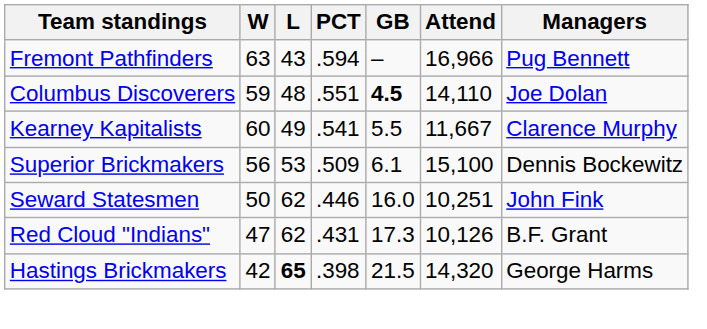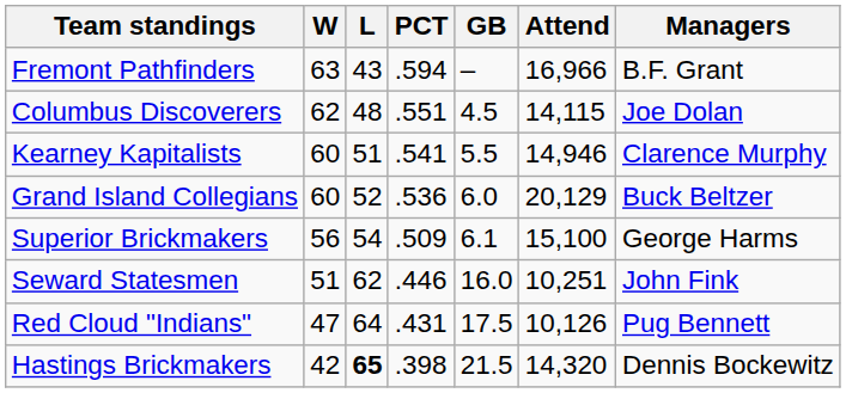Fremont Pathfinders | Managers: Pug Bennett -> B.F. Grant
Columbus Discoverers | W: 59 -> 62
Columbus Discoverers | GB: bold -> normal
Columbus Discoverers | Attend: 14,110 -> 14,115
Kearney Kapitalists | L: 49 -> 51
Kearney Kapitalists | Attend: 11,667 -> 14,946
+ row: Grand Island Collegians | 60 | 52 | .536 | 6.0 | 20,129 | Buck Beltzer
Superior Brickmakers | L: 53 -> 54
Superior Brickmakers | Managers: Dennis Bockewitz -> George Harms
Seward Statesmen | W: 50 -> 51
Red Cloud "Indians" | L: 62 -> 64
Red Cloud "Indians" | GB: 17.3 -> 17.5
Red Cloud "Indians" | Managers: B.F. Grant -> Pug Bennett
Hastings Brickmakers | Managers: George Harms -> Dennis Bockewitz
